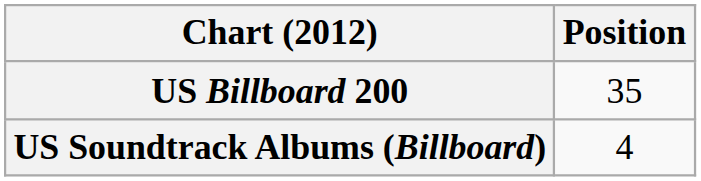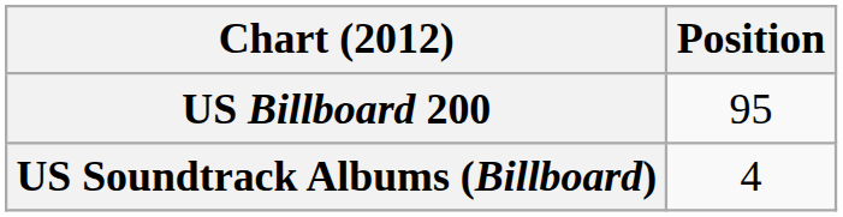US Billboard 200 | Position: 35 -> 95
